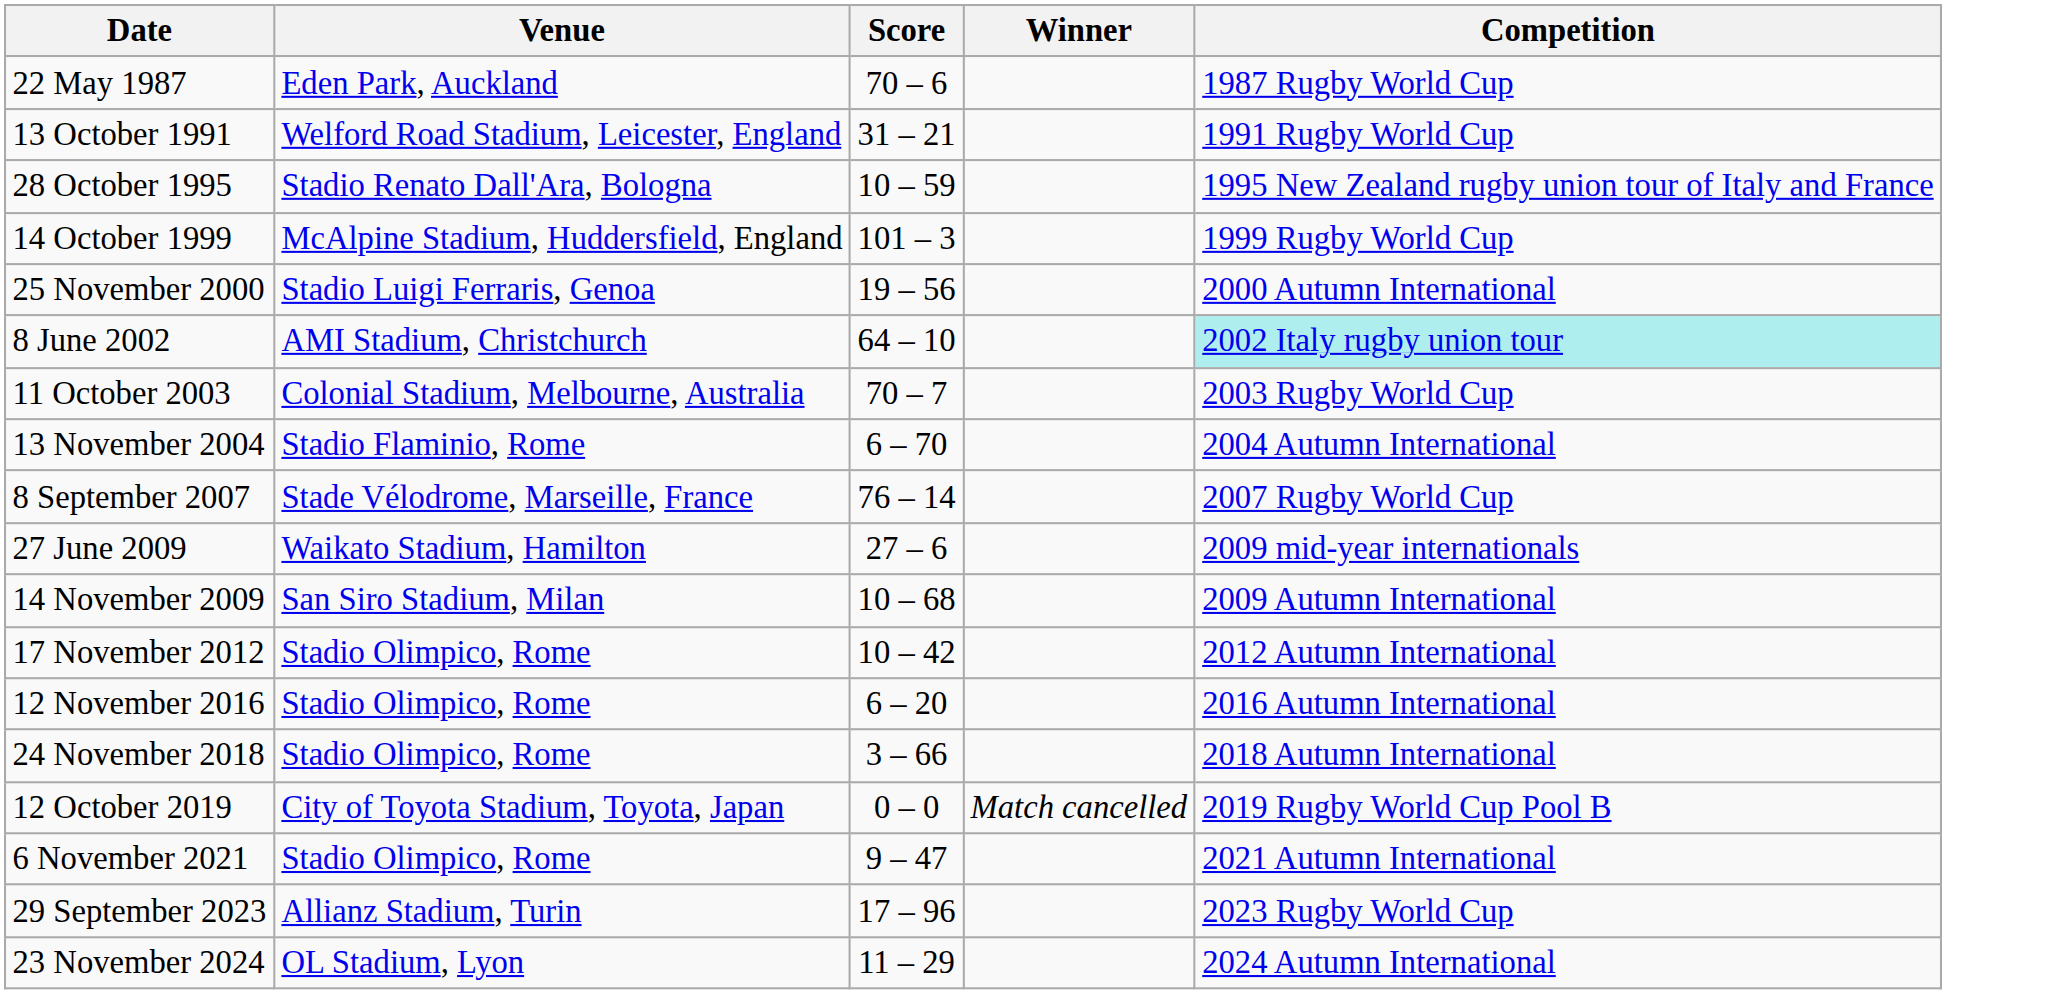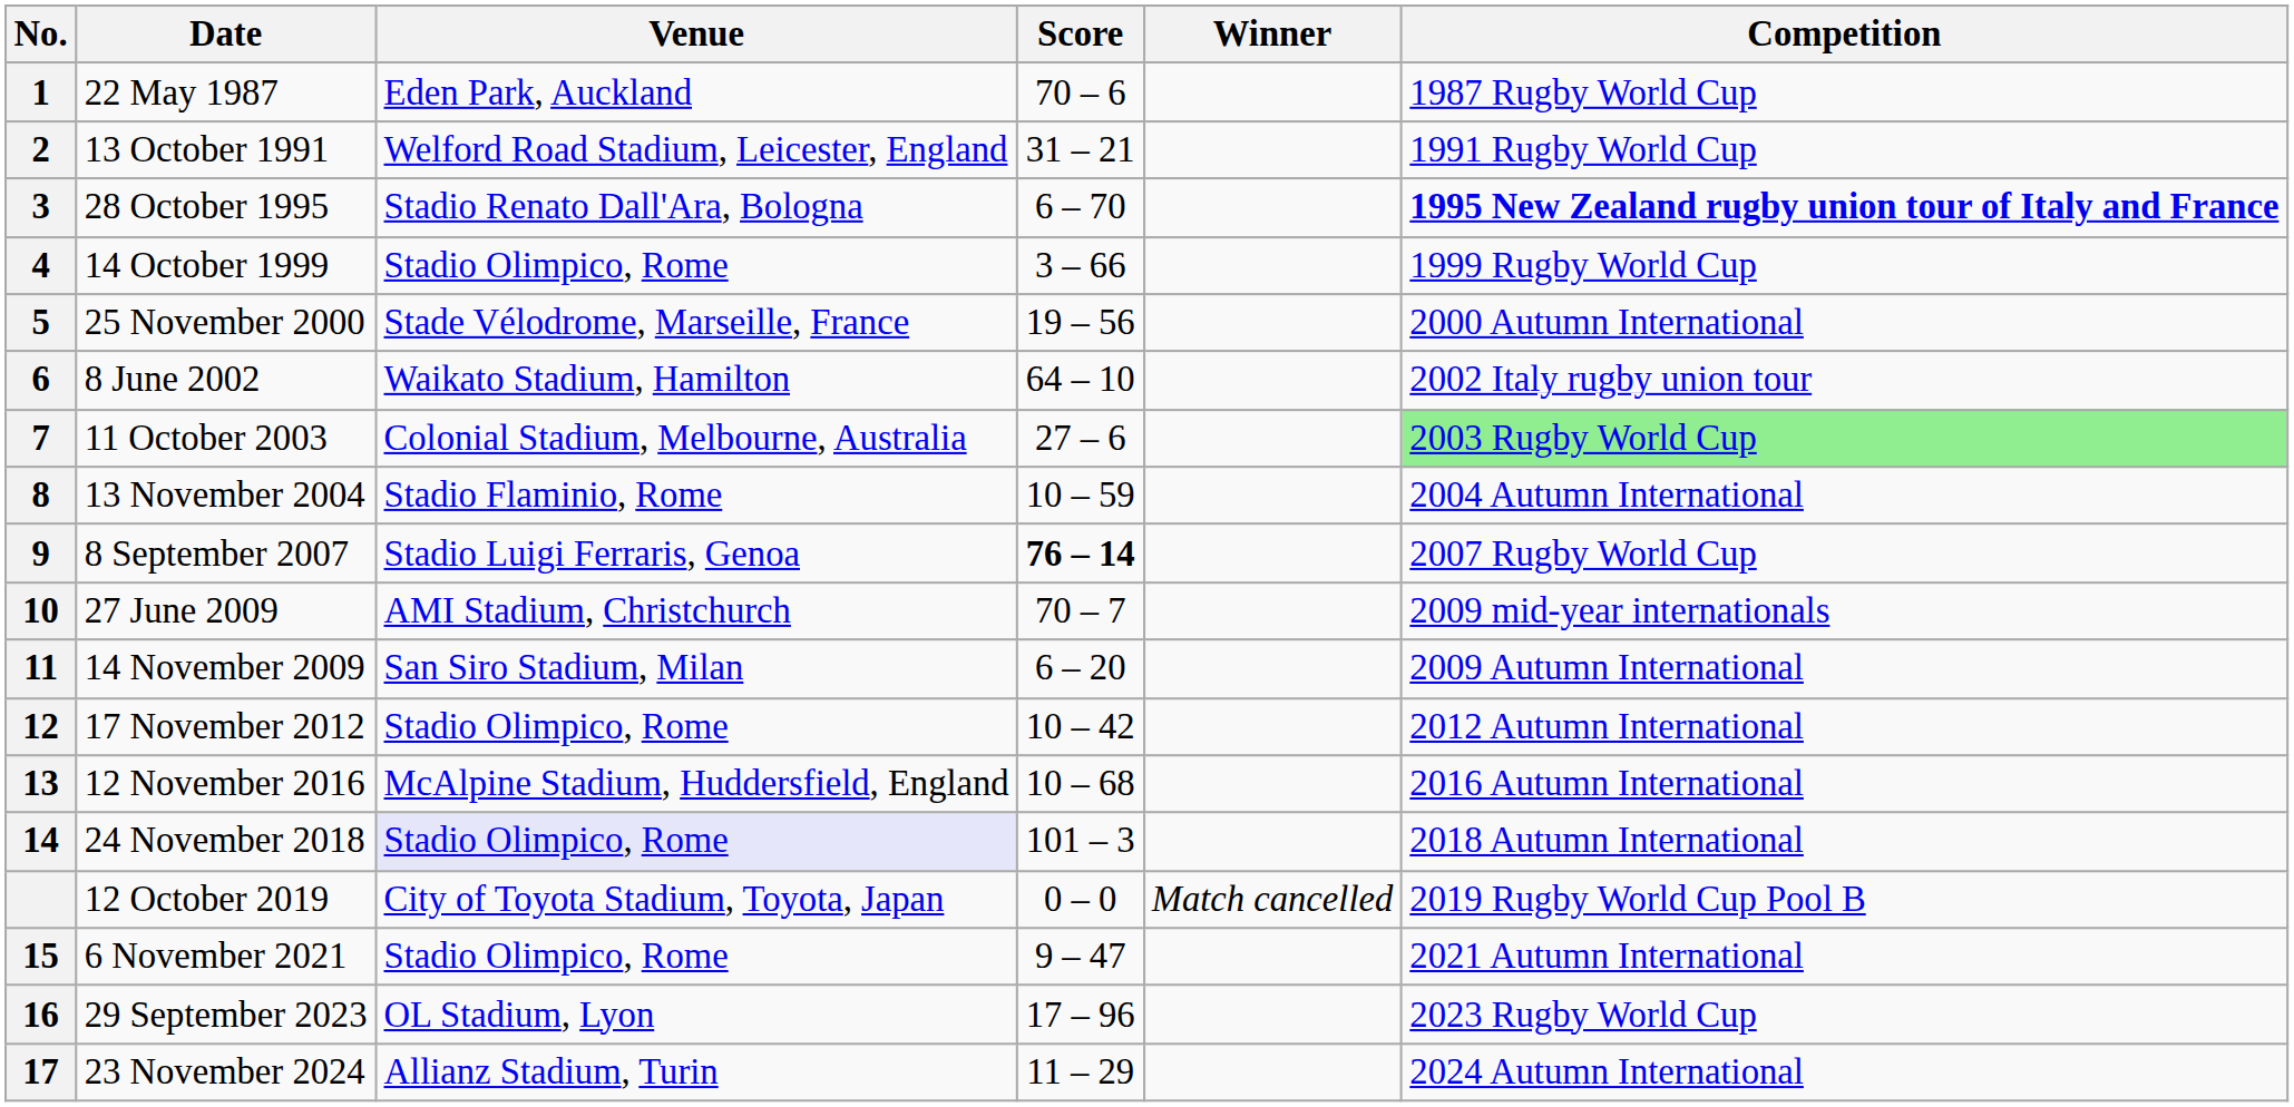+ column: No. | 1 | 2 | 3 | 4 | 5 | 6 | 7 | 8 | 9 | 10 | 11 | 12 | 13 | 14 | 15 | 16 | 17
28 October 1995 | Score: 10 – 59 -> 6 – 70
28 October 1995 | Competition: normal -> bold
14 October 1999 | Venue: McAlpine Stadium, Huddersfield, England -> Stadio Olimpico, Rome
14 October 1999 | Score: 101 – 3 -> 3 – 66
25 November 2000 | Venue: Stadio Luigi Ferraris, Genoa -> Stade Vélodrome, Marseille, France
8 June 2002 | Venue: AMI Stadium, Christchurch -> Waikato Stadium, Hamilton
8 June 2002 | Competition: paleturquoise background -> no background
11 October 2003 | Score: 70 – 7 -> 27 – 6
11 October 2003 | Competition: no background -> lightgreen background
13 November 2004 | Score: 6 – 70 -> 10 – 59
8 September 2007 | Venue: Stade Vélodrome, Marseille, France -> Stadio Luigi Ferraris, Genoa
8 September 2007 | Score: normal -> bold
27 June 2009 | Venue: Waikato Stadium, Hamilton -> AMI Stadium, Christchurch
27 June 2009 | Score: 27 – 6 -> 70 – 7
14 November 2009 | Score: 10 – 68 -> 6 – 20
12 November 2016 | Venue: Stadio Olimpico, Rome -> McAlpine Stadium, Huddersfield, England
12 November 2016 | Score: 6 – 20 -> 10 – 68
24 November 2018 | Venue: no background -> lavender background
24 November 2018 | Score: 3 – 66 -> 101 – 3
29 September 2023 | Venue: Allianz Stadium, Turin -> OL Stadium, Lyon
23 November 2024 | Venue: OL Stadium, Lyon -> Allianz Stadium, Turin
